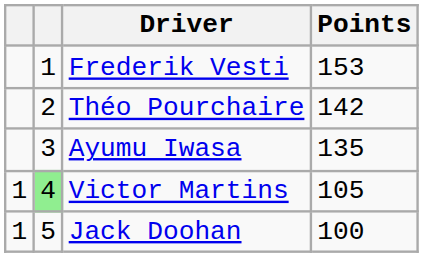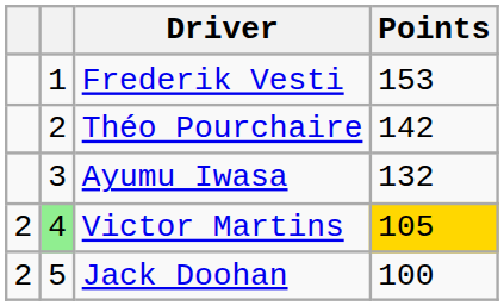Ayumu Iwasa | Points: 135 -> 132
Victor Martins | column 1: 1 -> 2
Victor Martins | Points: no background -> gold background
Jack Doohan | column 1: 1 -> 2
